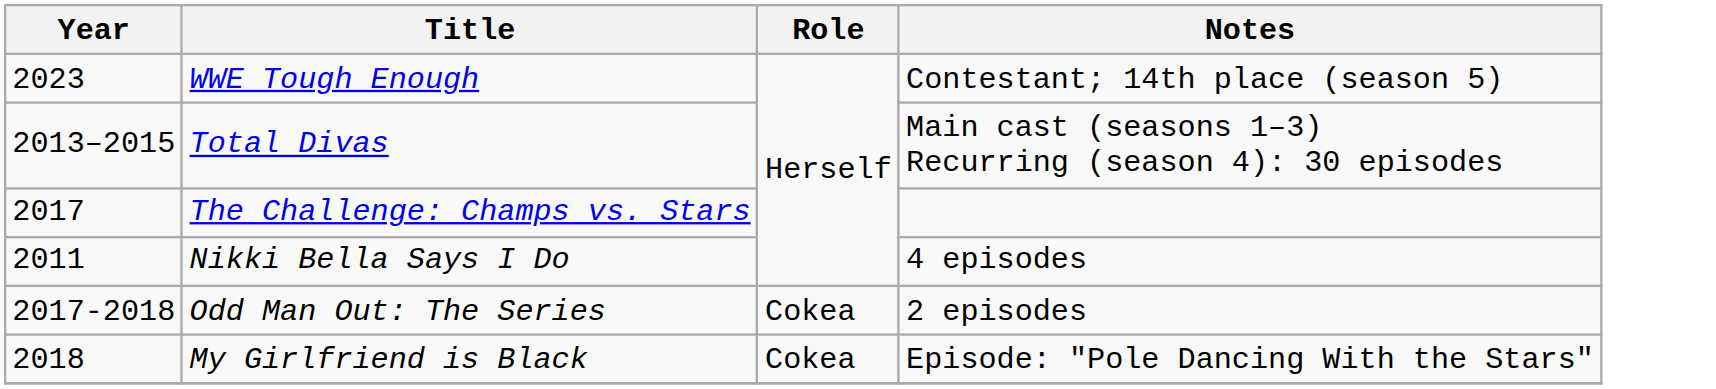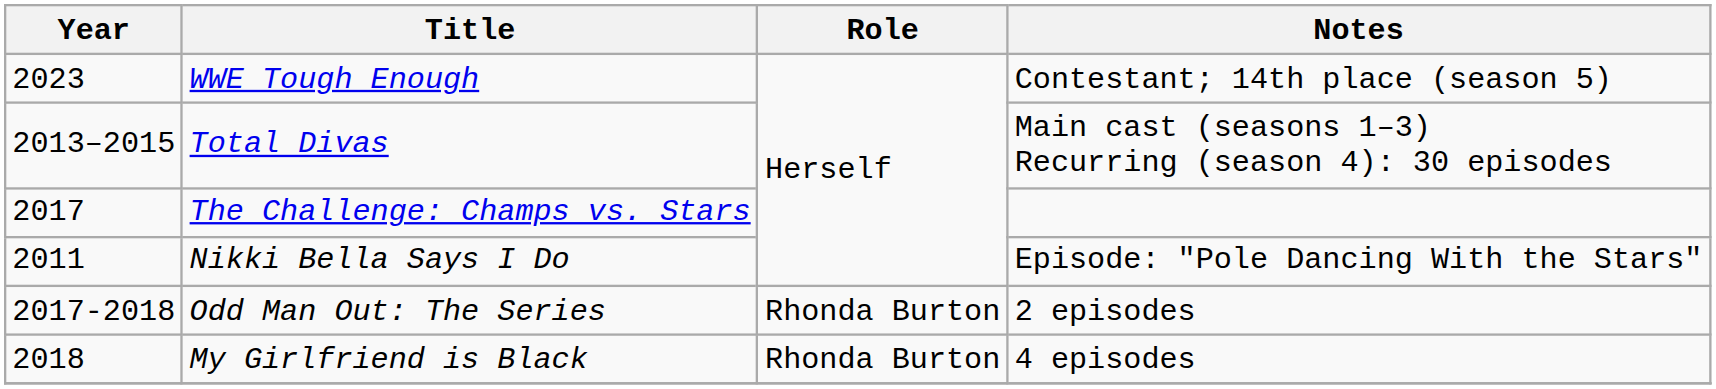Nikki Bella Says I Do | Notes: 4 episodes -> Episode: "Pole Dancing With the Stars"
Odd Man Out: The Series | Role: Cokea -> Rhonda Burton
My Girlfriend is Black | Role: Cokea -> Rhonda Burton
My Girlfriend is Black | Notes: Episode: "Pole Dancing With the Stars" -> 4 episodes
